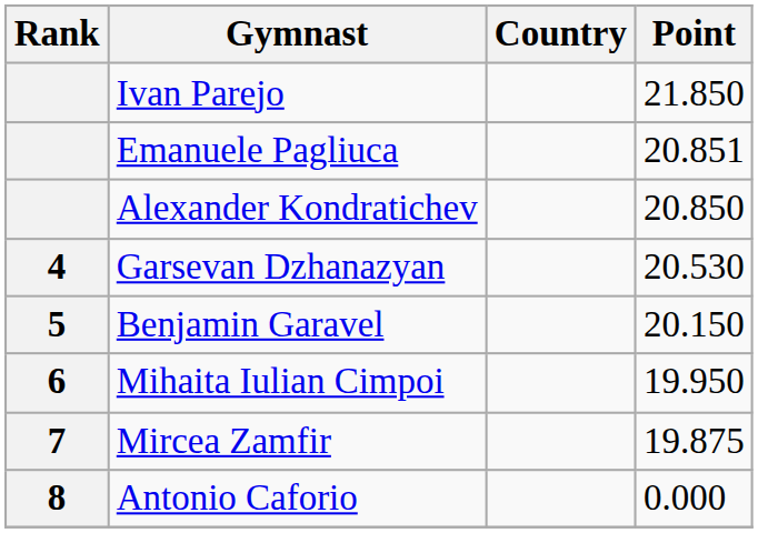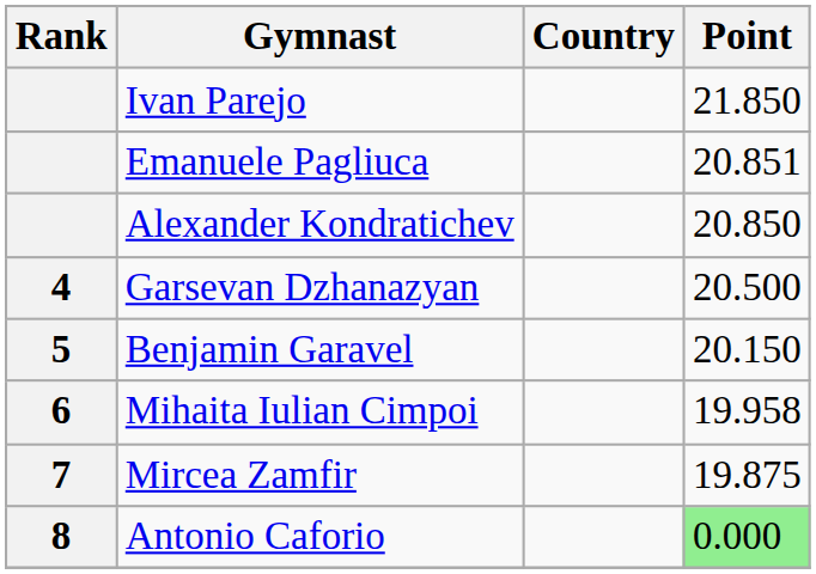Garsevan Dzhanazyan | Point: 20.530 -> 20.500
Mihaita Iulian Cimpoi | Point: 19.950 -> 19.958
Antonio Caforio | Point: no background -> lightgreen background
